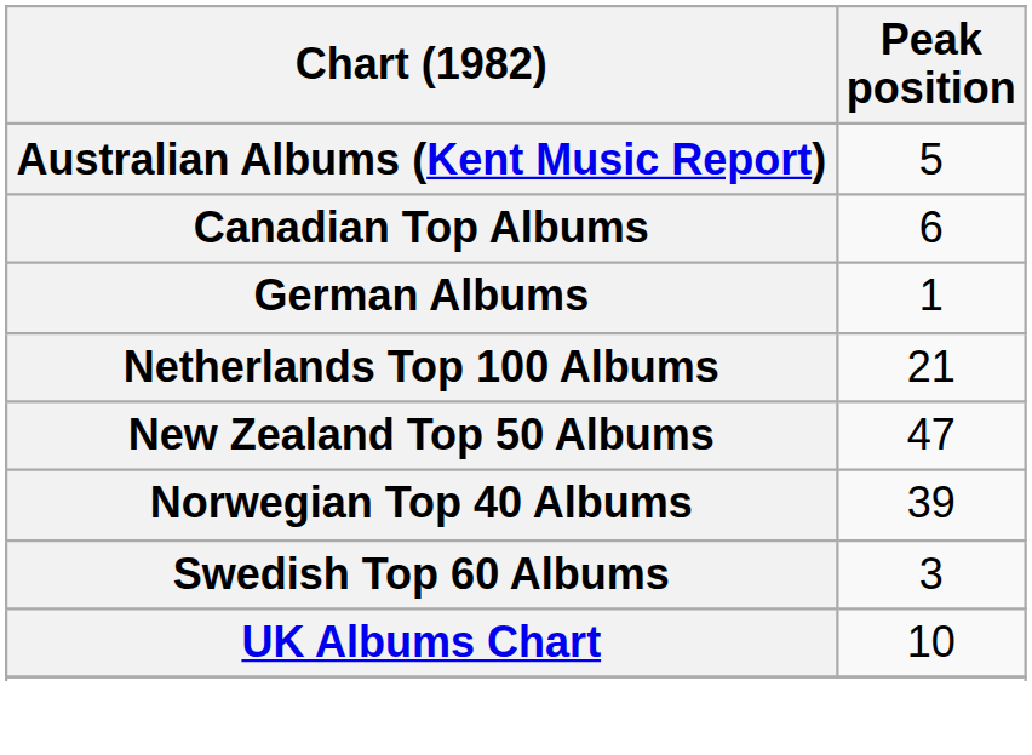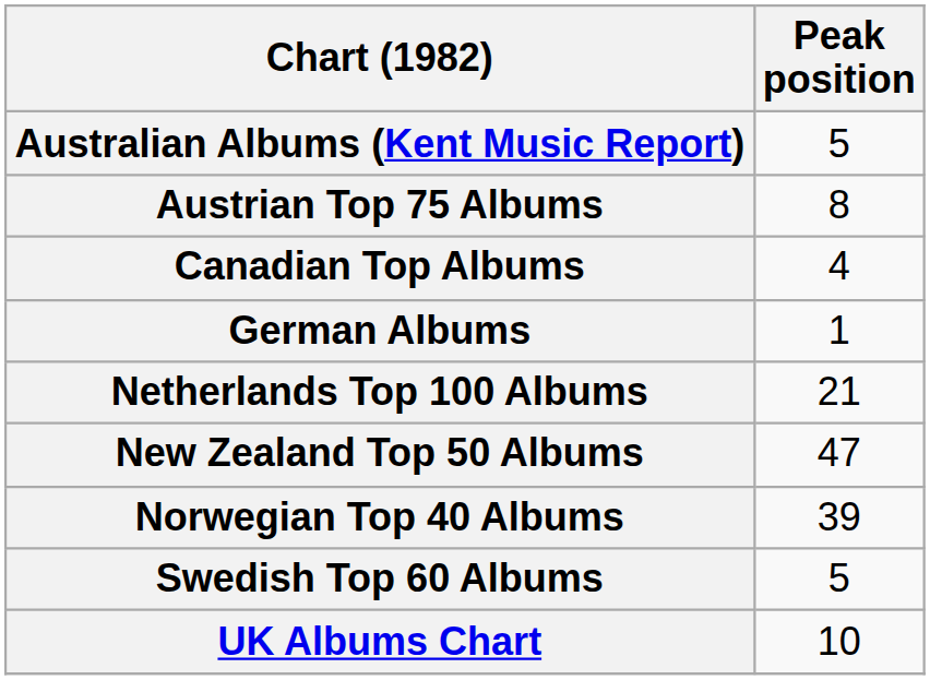+ row: Austrian Top 75 Albums | 8
Canadian Top Albums | Peak position: 6 -> 4
Swedish Top 60 Albums | Peak position: 3 -> 5
